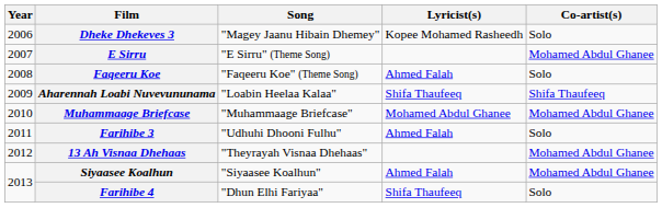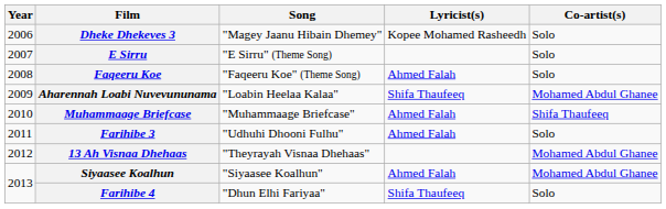E Sirru | Co-artist(s): Mohamed Abdul Ghanee -> Solo
Aharennah Loabi Nuvevununama | Co-artist(s): Shifa Thaufeeq -> Mohamed Abdul Ghanee
Muhammaage Briefcase | Lyricist(s): Mohamed Abdul Ghanee -> Ahmed Falah
Muhammaage Briefcase | Co-artist(s): Mohamed Abdul Ghanee -> Shifa Thaufeeq
